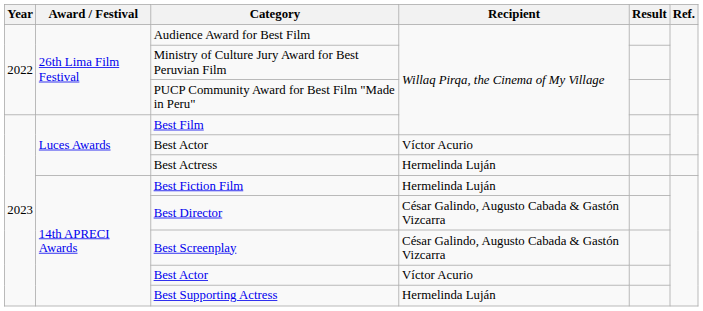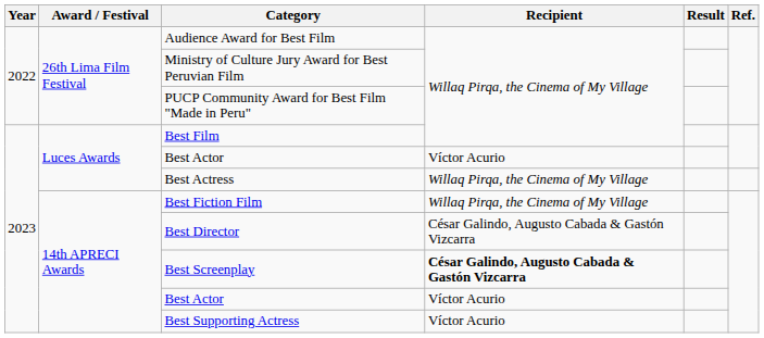Best Actress | Recipient: Hermelinda Luján -> Willaq Pirqa, the Cinema of My Village
Best Fiction Film | Recipient: Hermelinda Luján -> Willaq Pirqa, the Cinema of My Village
Best Screenplay | Recipient: normal -> bold
Best Supporting Actress | Recipient: Hermelinda Luján -> Víctor Acurio
